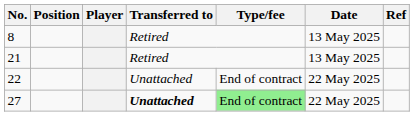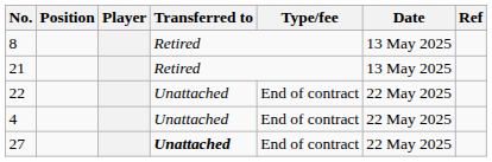+ row: 4 | Unattached | End of contract | 22 May 2025
27 | Type/fee: lightgreen background -> no background
